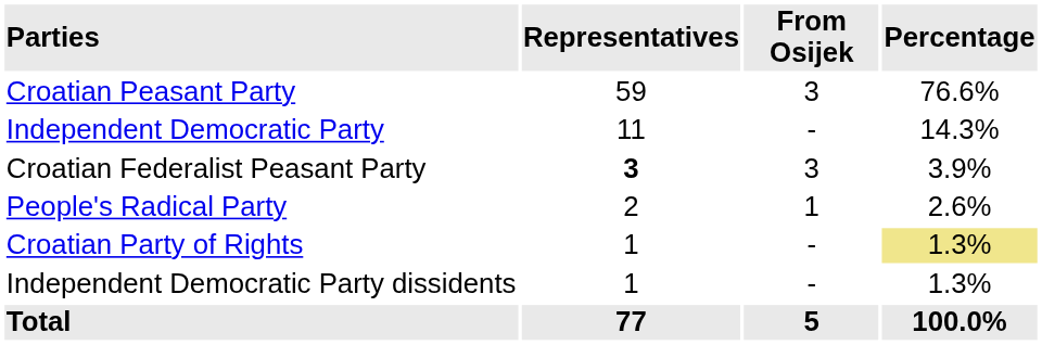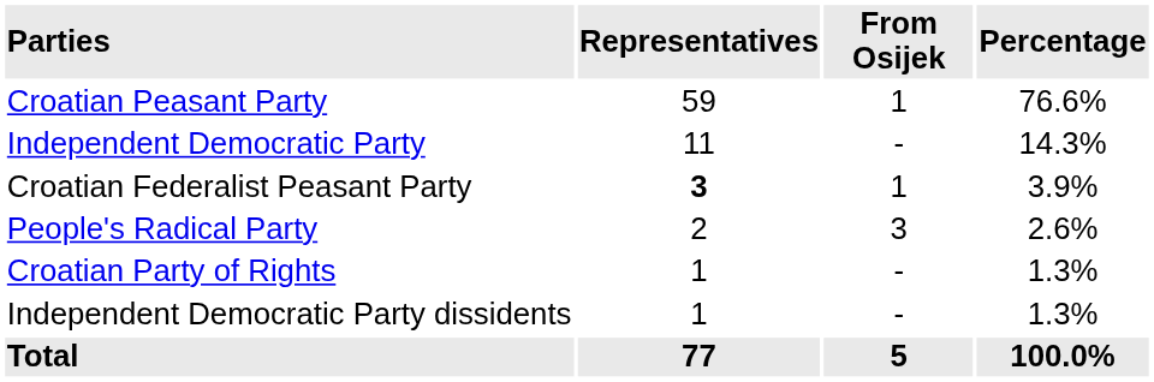Croatian Peasant Party | From Osijek: 3 -> 1
Croatian Federalist Peasant Party | From Osijek: 3 -> 1
People's Radical Party | From Osijek: 1 -> 3
Croatian Party of Rights | Percentage: khaki background -> no background
